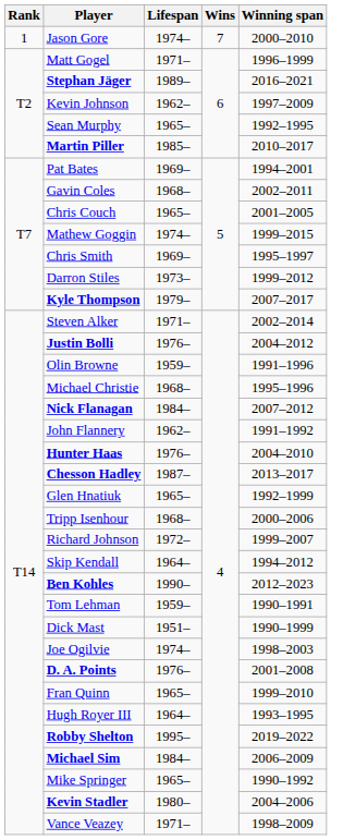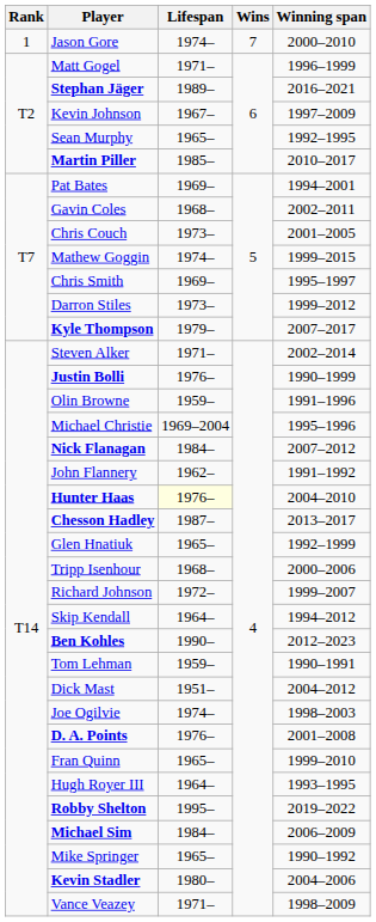Kevin Johnson | Lifespan: 1962– -> 1967–
Chris Couch | Lifespan: 1965– -> 1973–
Justin Bolli | Winning span: 2004–2012 -> 1990–1999
Michael Christie | Lifespan: 1968– -> 1969–2004
Hunter Haas | Lifespan: no background -> lightyellow background
Dick Mast | Winning span: 1990–1999 -> 2004–2012
